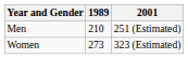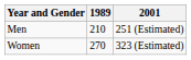Women | 1989: 273 -> 270
